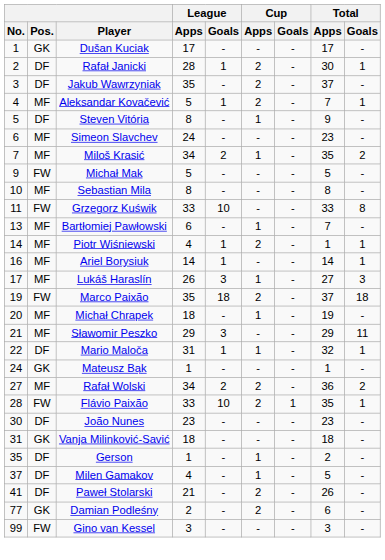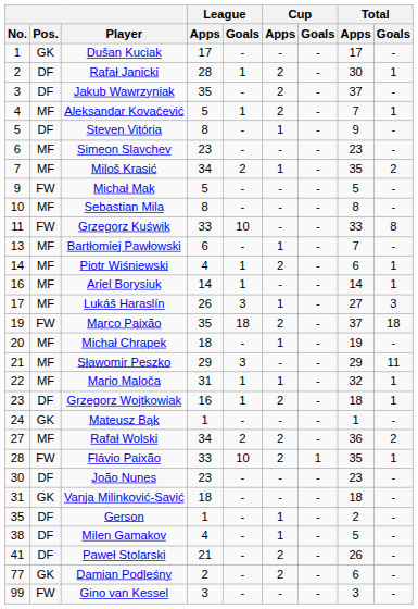Simeon Slavchev | League / Apps: 24 -> 23
Piotr Wiśniewski | Total / Apps: 1 -> 6
Mario Maloča | Pos.: DF -> MF
+ row: 23 | DF | Grzegorz Wojtkowiak | 16 | 1 | 2 | - | 18 | 1
Milen Gamakov | No.: 37 -> 38
